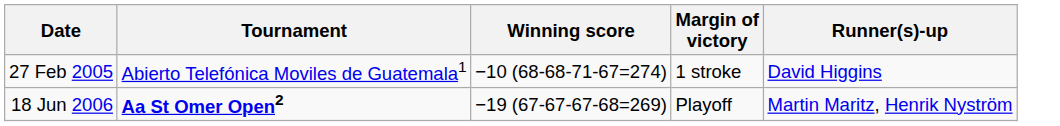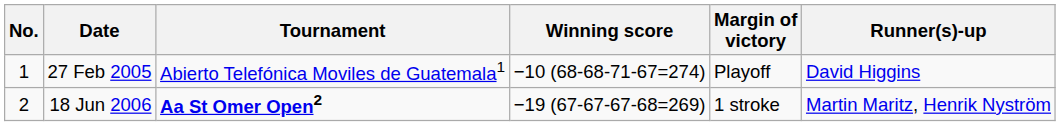+ column: No. | 1 | 2
27 Feb 2005 | Margin of victory: 1 stroke -> Playoff
18 Jun 2006 | Margin of victory: Playoff -> 1 stroke
